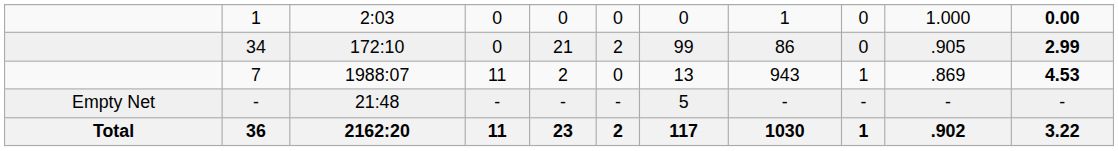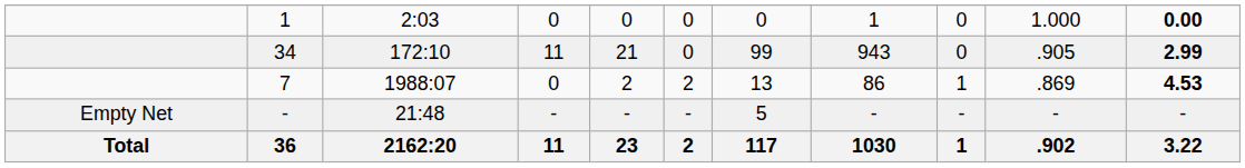34 | column 4: 0 -> 11
34 | column 6: 2 -> 0
34 | column 8: 86 -> 943
7 | column 4: 11 -> 0
7 | column 6: 0 -> 2
7 | column 8: 943 -> 86
